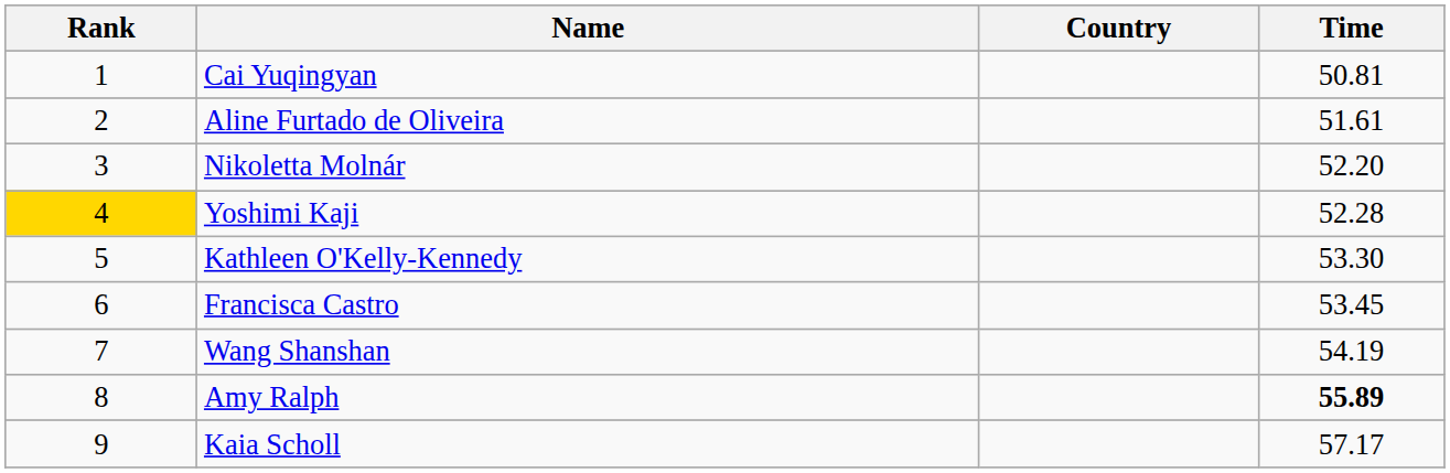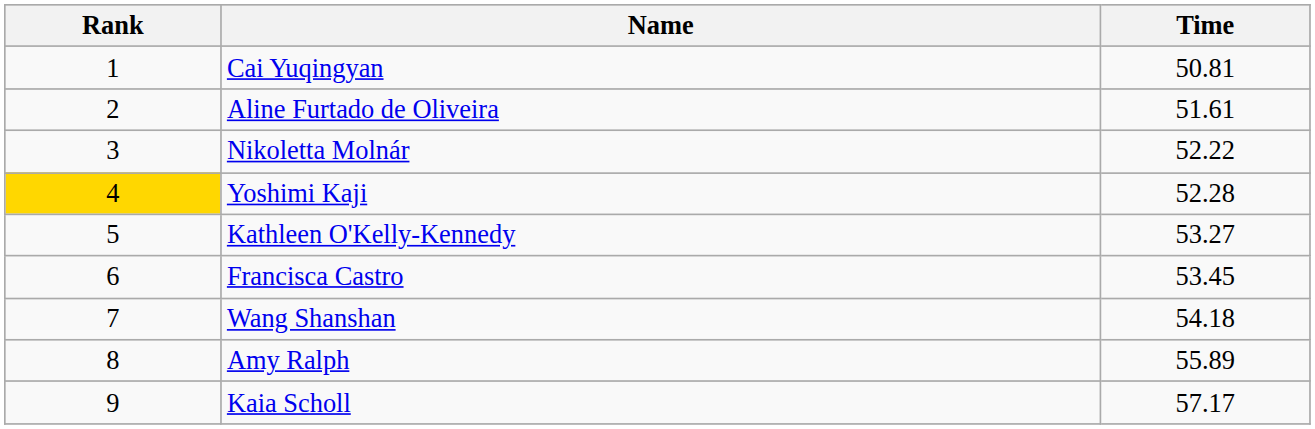- column: Country
Nikoletta Molnár | Time: 52.20 -> 52.22
Kathleen O'Kelly-Kennedy | Time: 53.30 -> 53.27
Wang Shanshan | Time: 54.19 -> 54.18
Amy Ralph | Time: bold -> normal
